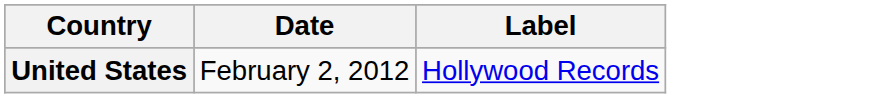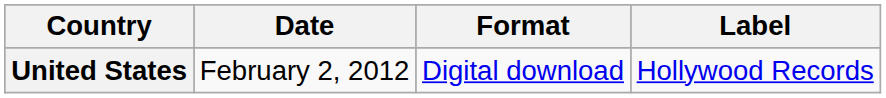+ column: Format | Digital download
